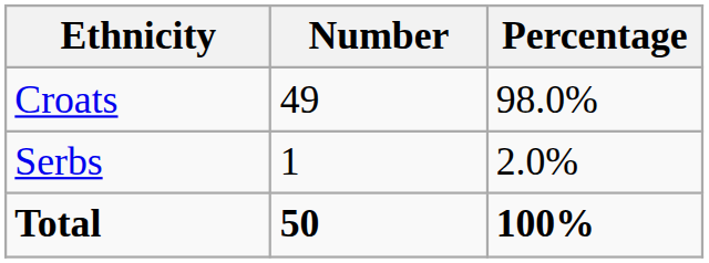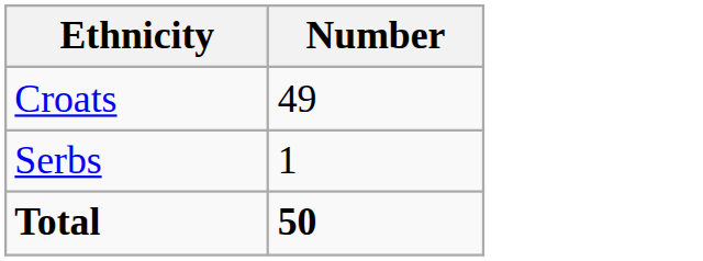- column: Percentage | 98.0% | 2.0% | 100%
